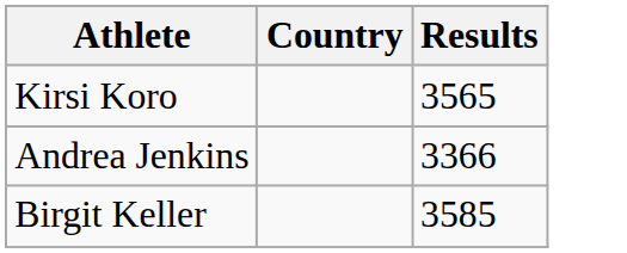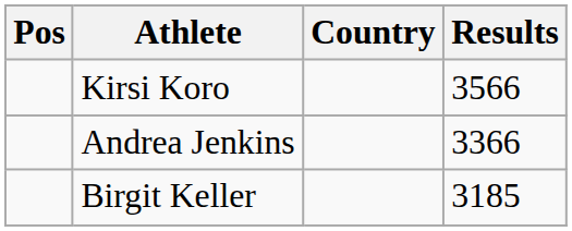+ column: Pos
Kirsi Koro | Results: 3565 -> 3566
Birgit Keller | Results: 3585 -> 3185
